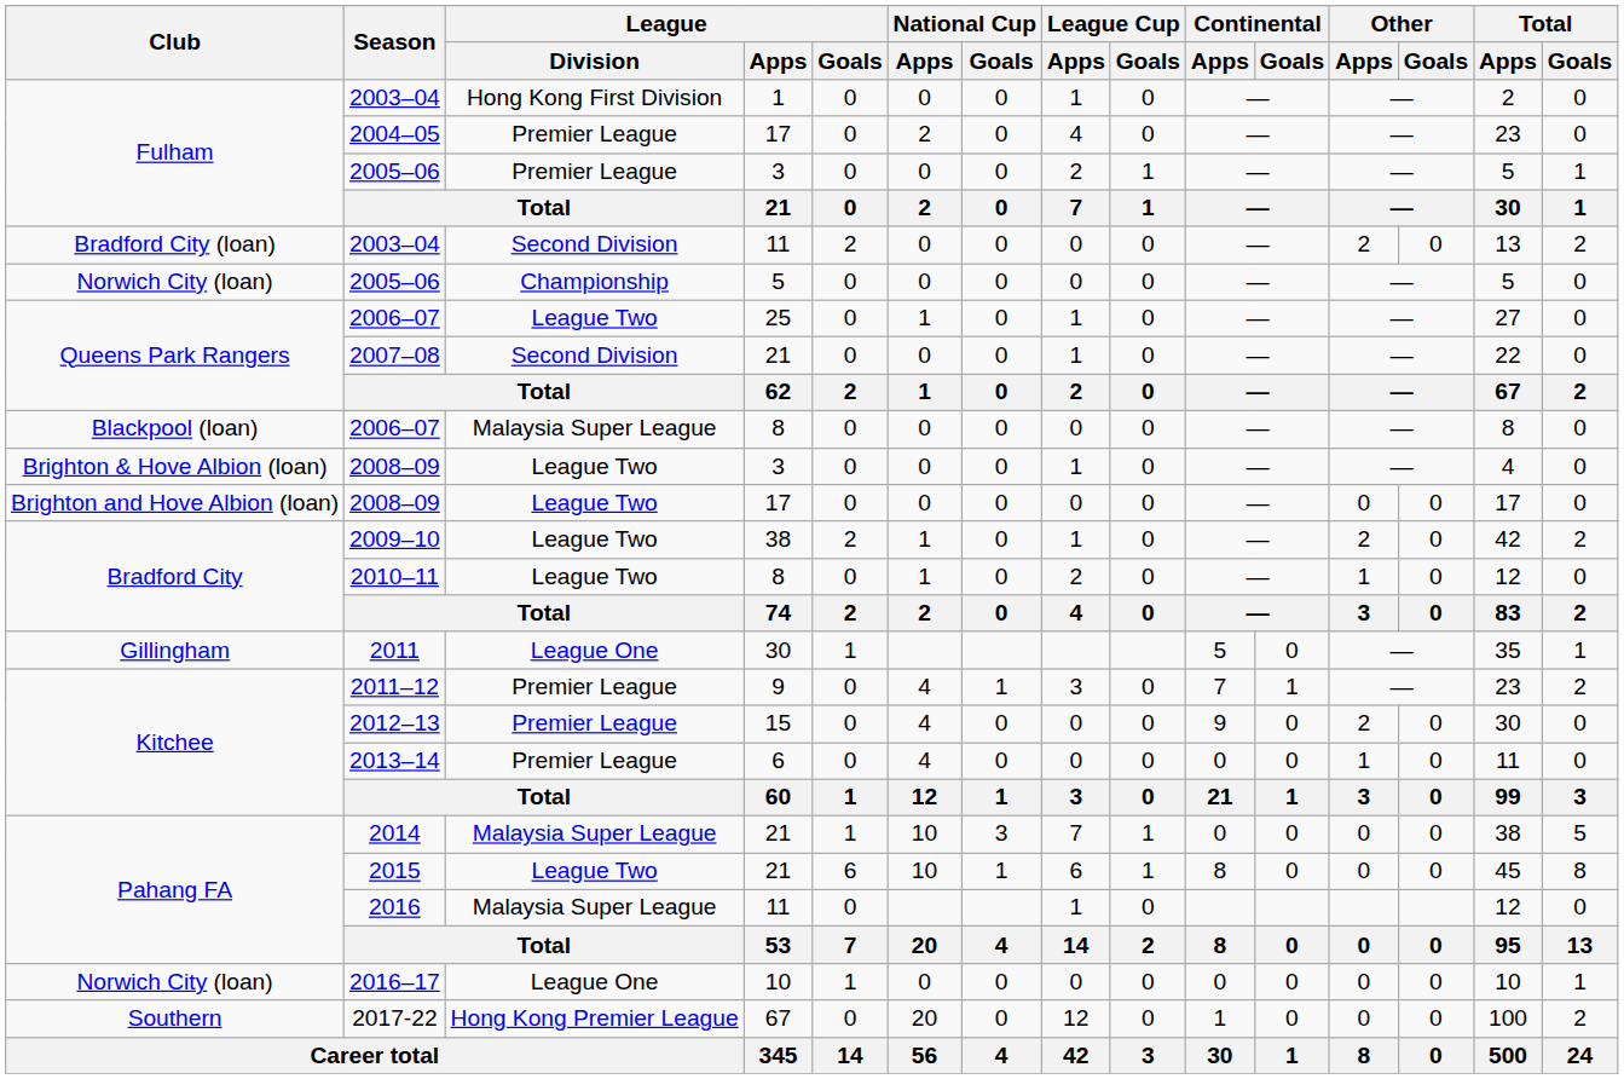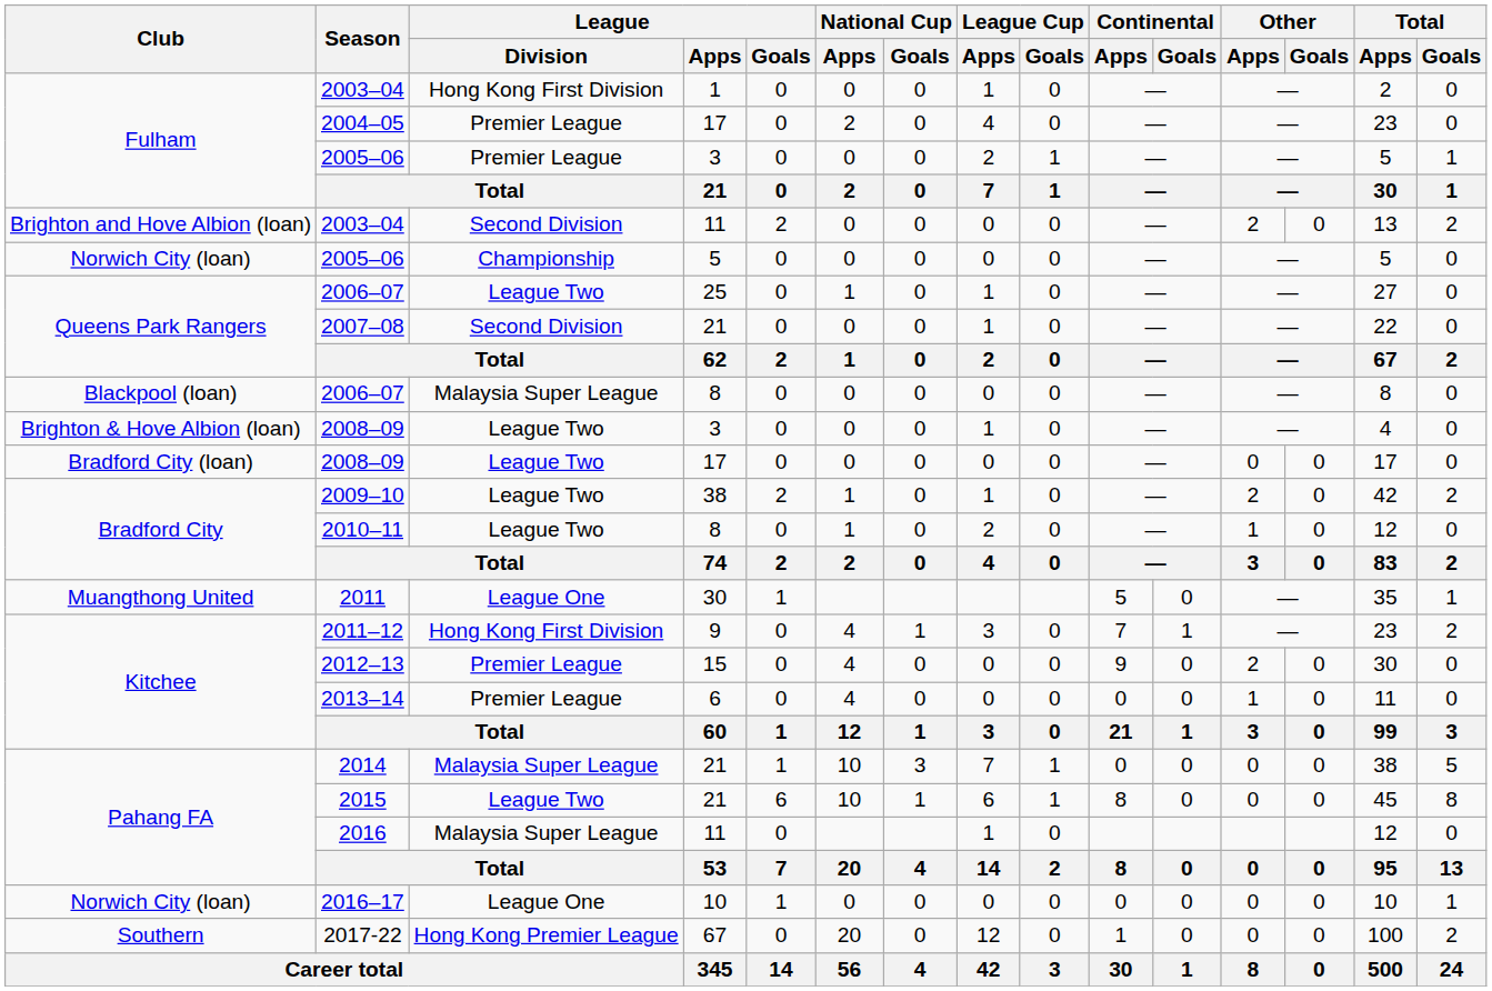2003–04 / 11 | Club: Bradford City (loan) -> Brighton and Hove Albion (loan)
2008–09 / 17 | Club: Brighton and Hove Albion (loan) -> Bradford City (loan)
2011 | Club: Gillingham -> Muangthong United
2011–12 | League / Division: Premier League -> Hong Kong First Division
